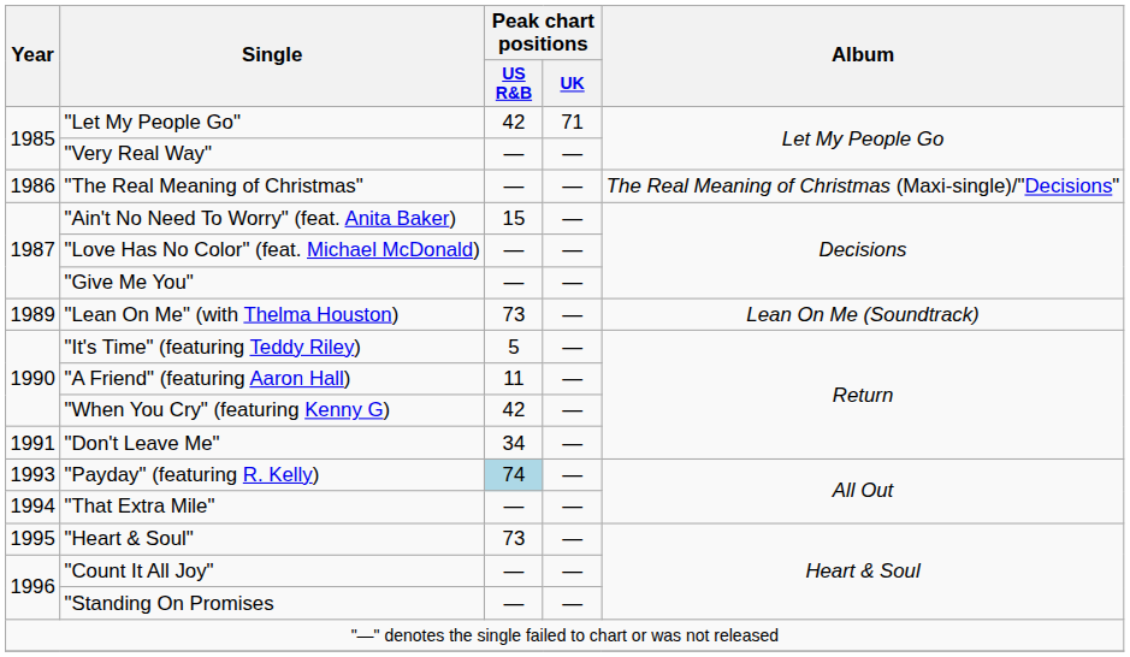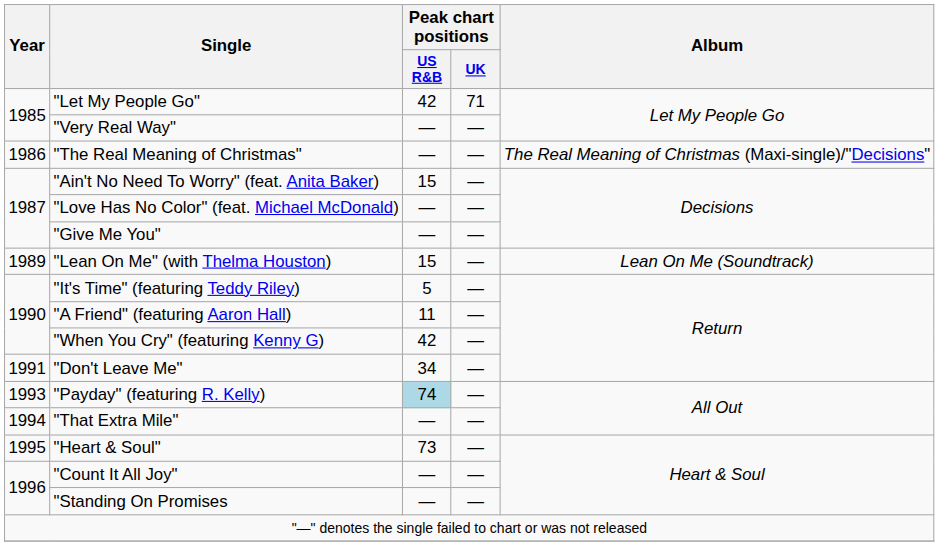"Lean On Me" (with Thelma Houston) | Peak chart positions / US R&B: 73 -> 15
